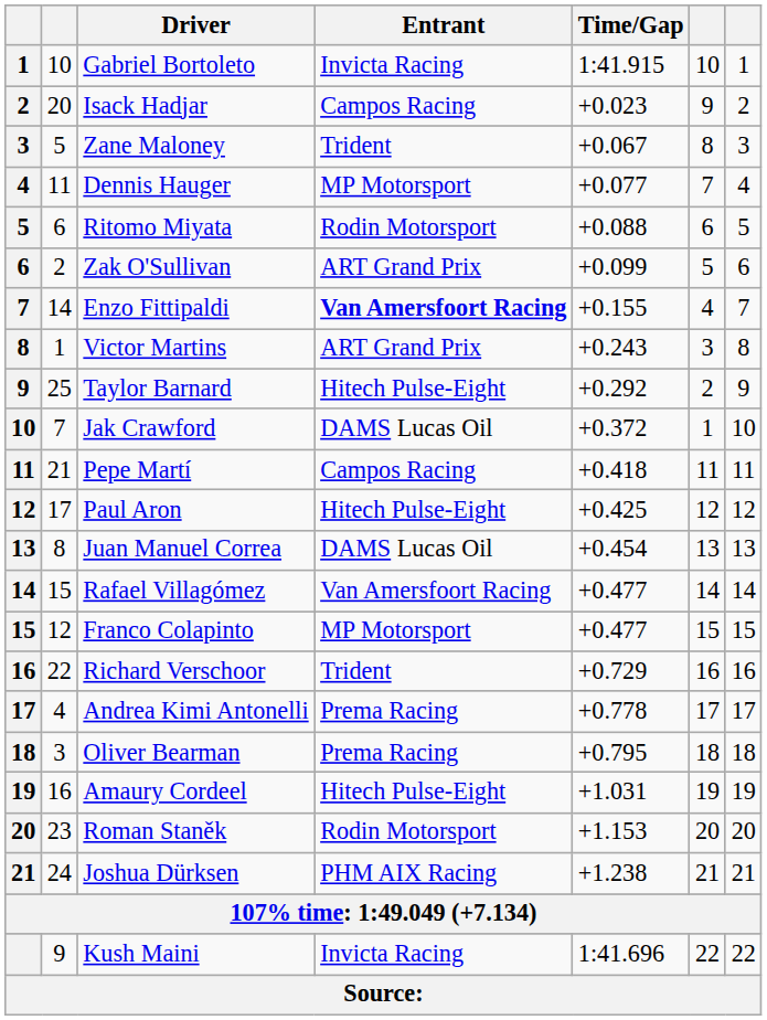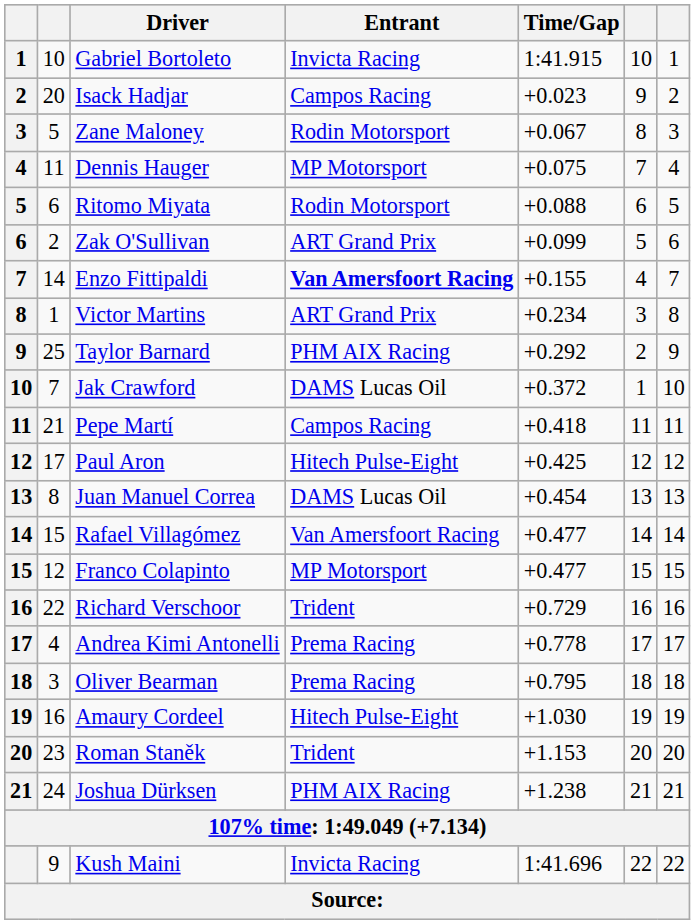Zane Maloney | Entrant: Trident -> Rodin Motorsport
Dennis Hauger | Time/Gap: +0.077 -> +0.075
Victor Martins | Time/Gap: +0.243 -> +0.234
Taylor Barnard | Entrant: Hitech Pulse-Eight -> PHM AIX Racing
Amaury Cordeel | Time/Gap: +1.031 -> +1.030
Roman Staněk | Entrant: Rodin Motorsport -> Trident
